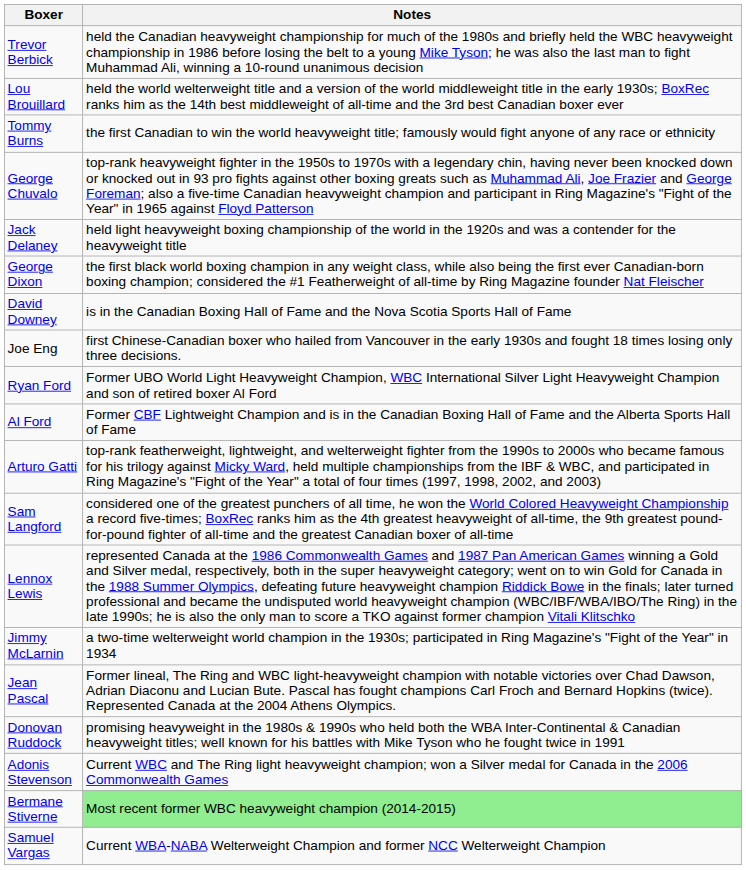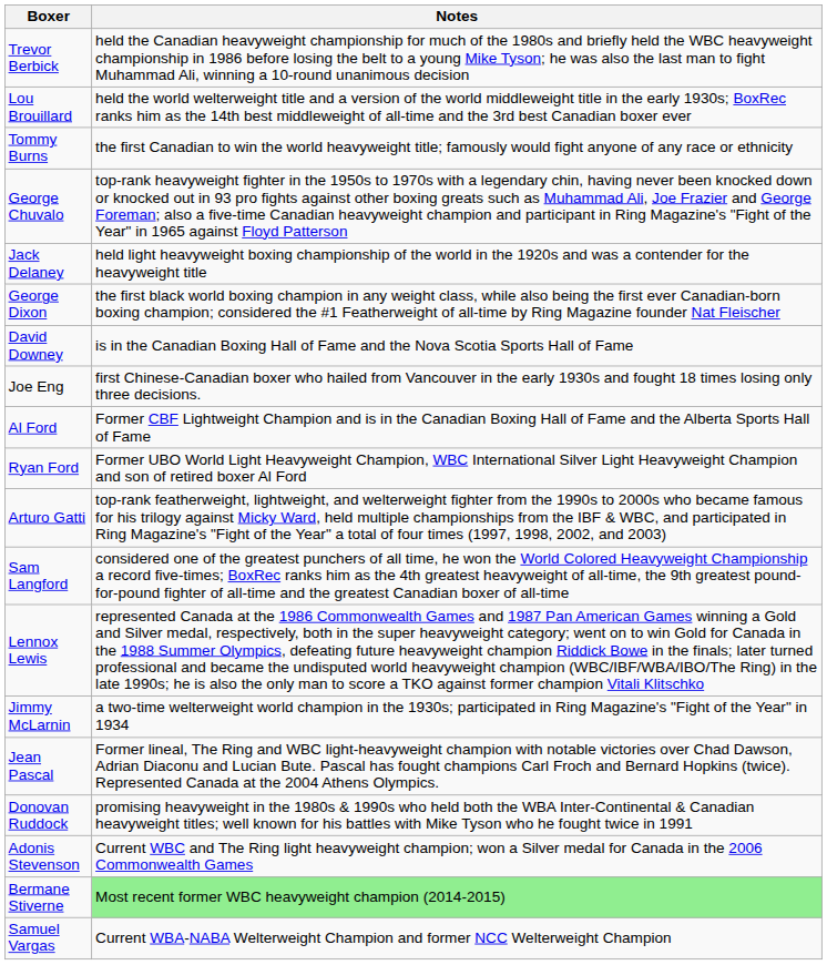rows swapped: Al Ford <-> Ryan Ford
